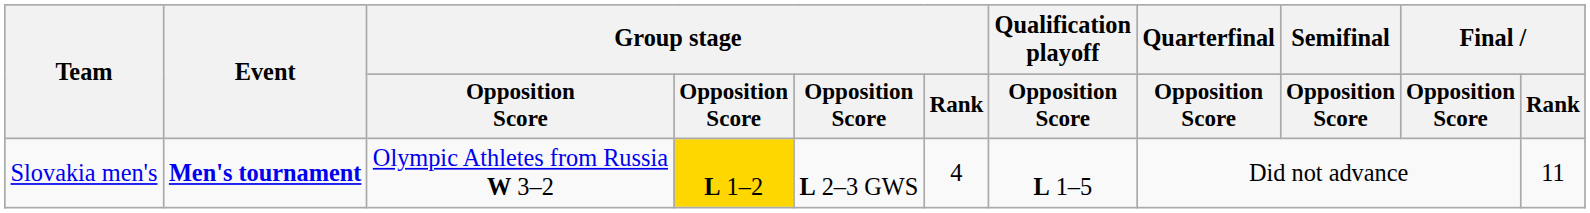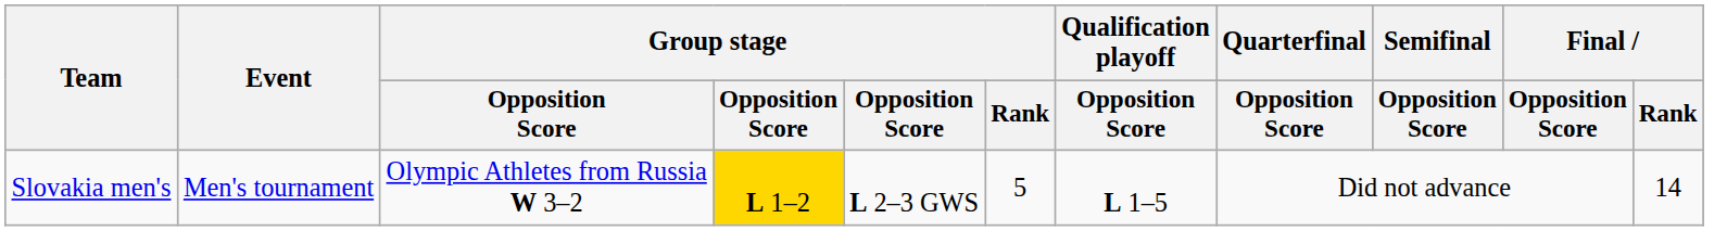Slovakia men's | Event: bold -> normal
Slovakia men's | Group stage / Rank: 4 -> 5
Slovakia men's | Final / Rank: 11 -> 14
